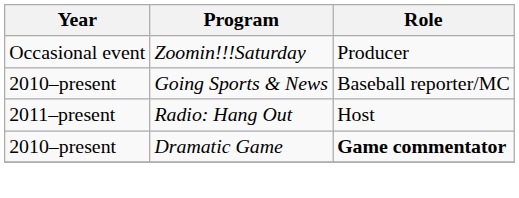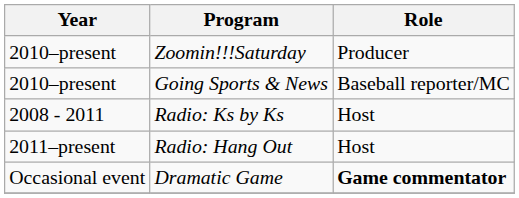Zoomin!!!Saturday | Year: Occasional event -> 2010–present
+ row: 2008 - 2011 | Radio: Ks by Ks | Host
Dramatic Game | Year: 2010–present -> Occasional event
